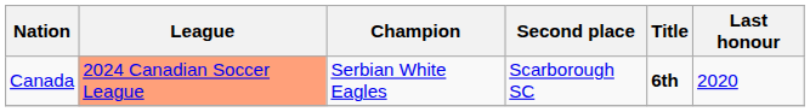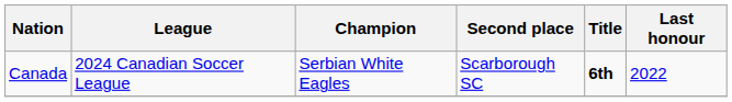Canada | League: lightsalmon background -> no background
Canada | Last honour: 2020 -> 2022
